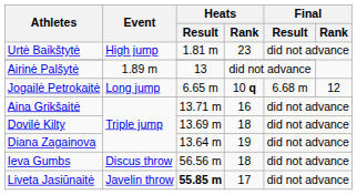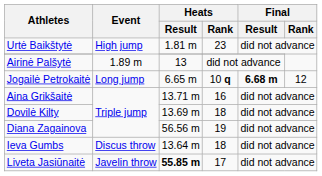Jogailė Petrokaitė | Final / Result: normal -> bold
Diana Zagainova | Heats / Result: 13.64 m -> 56.56 m
Ieva Gumbs | Heats / Result: 56.56 m -> 13.64 m
